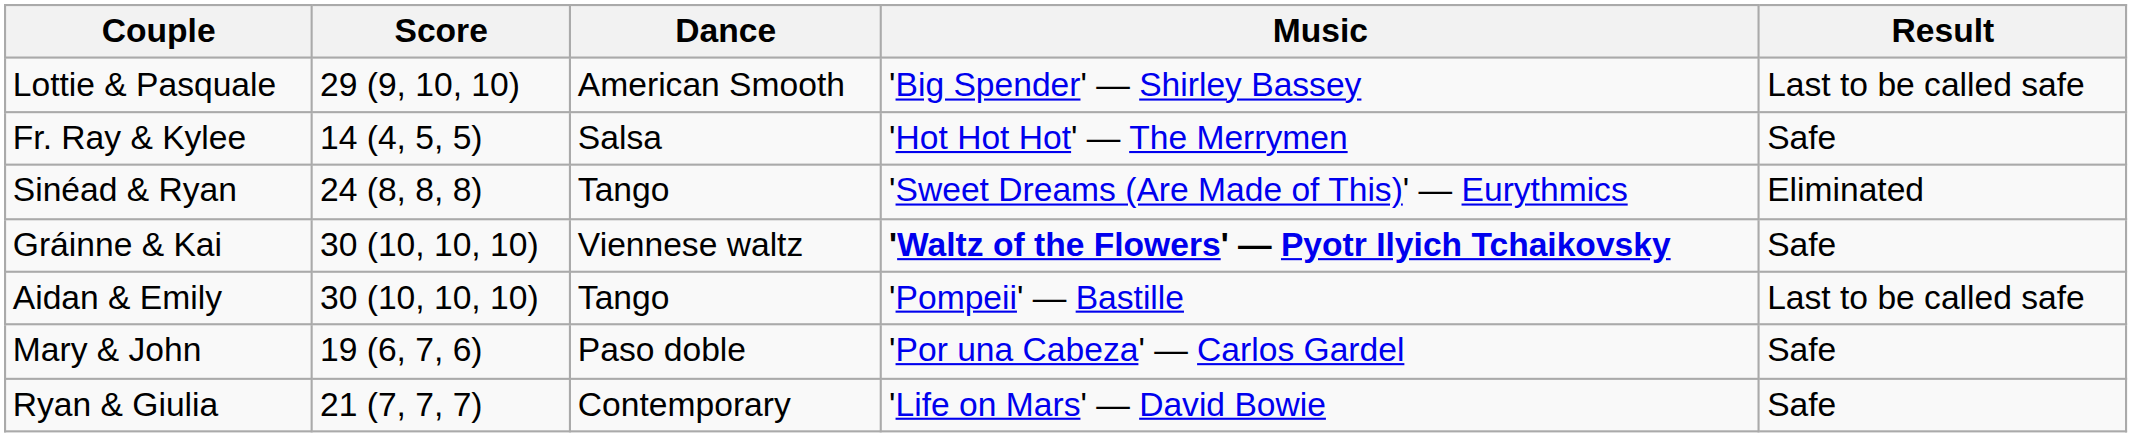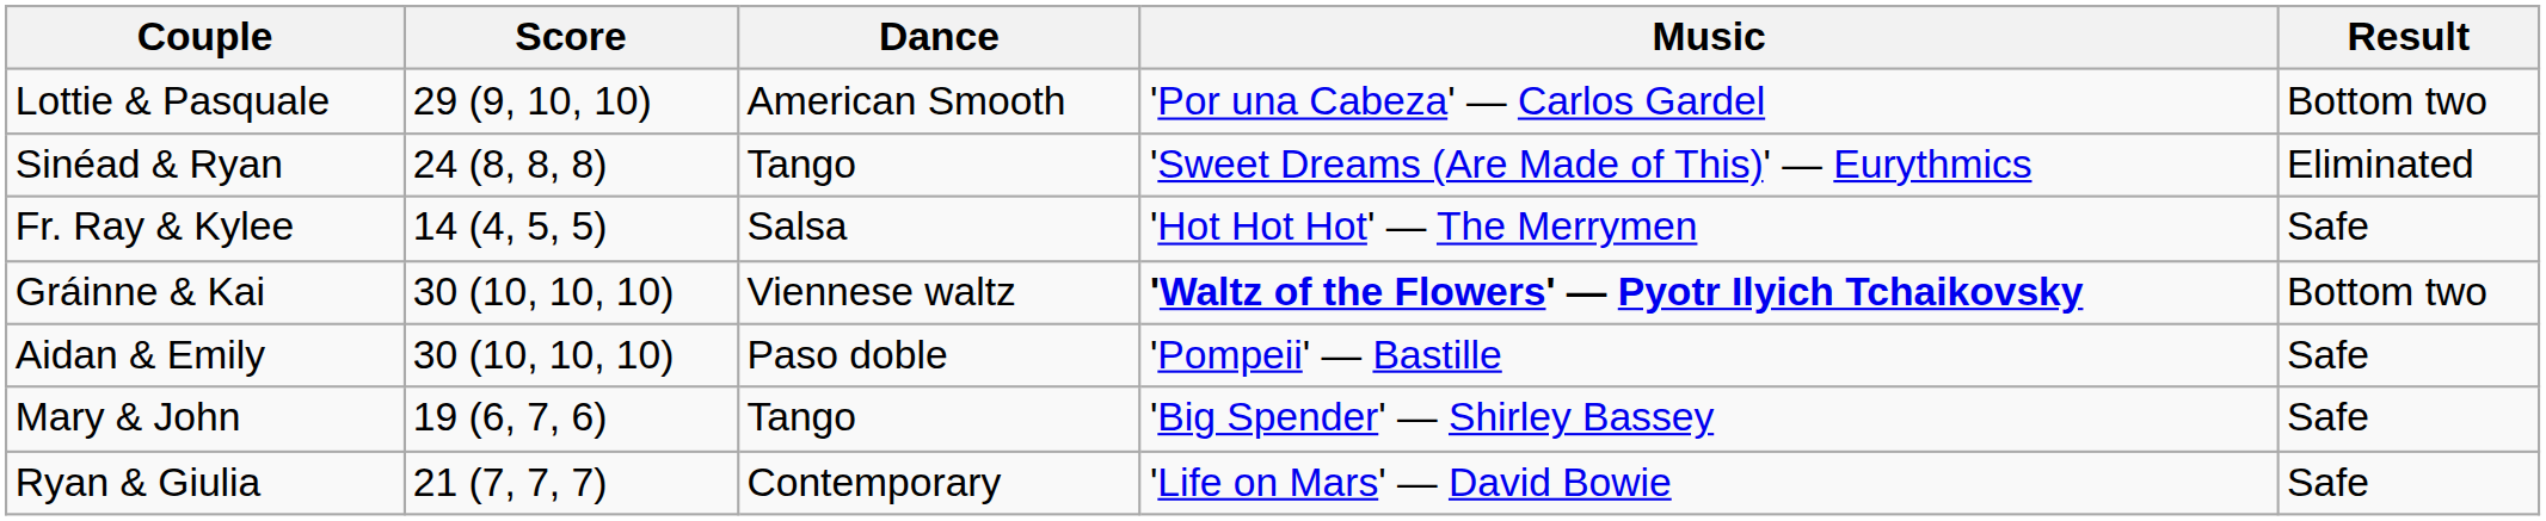Lottie & Pasquale | Music: 'Big Spender' — Shirley Bassey -> 'Por una Cabeza' — Carlos Gardel
Lottie & Pasquale | Result: Last to be called safe -> Bottom two
rows swapped: Sinéad & Ryan <-> Fr. Ray & Kylee
Gráinne & Kai | Result: Safe -> Bottom two
Aidan & Emily | Dance: Tango -> Paso doble
Aidan & Emily | Result: Last to be called safe -> Safe
Mary & John | Dance: Paso doble -> Tango
Mary & John | Music: 'Por una Cabeza' — Carlos Gardel -> 'Big Spender' — Shirley Bassey
